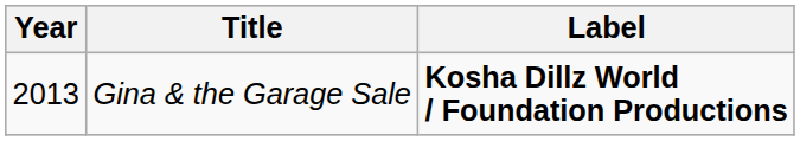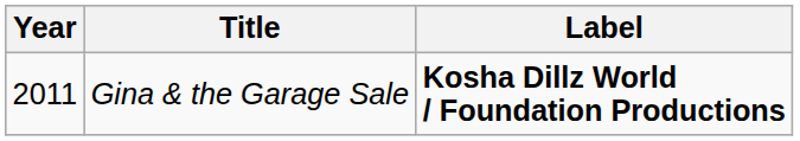Gina & the Garage Sale | Year: 2013 -> 2011
